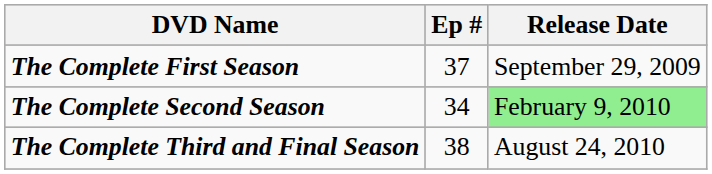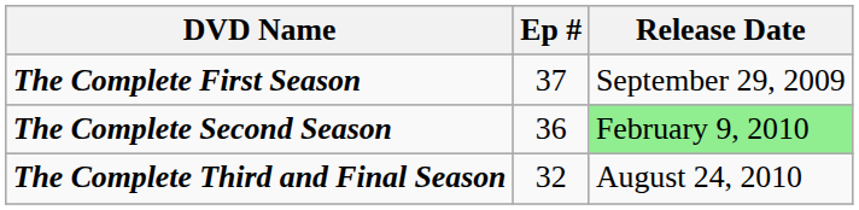The Complete Second Season | Ep #: 34 -> 36
The Complete Third and Final Season | Ep #: 38 -> 32
